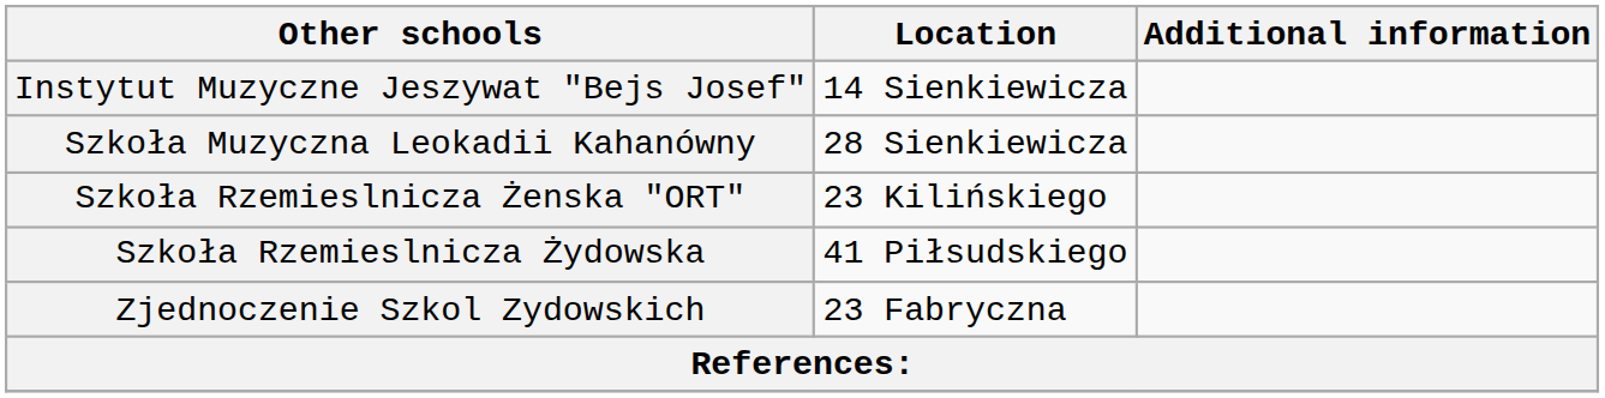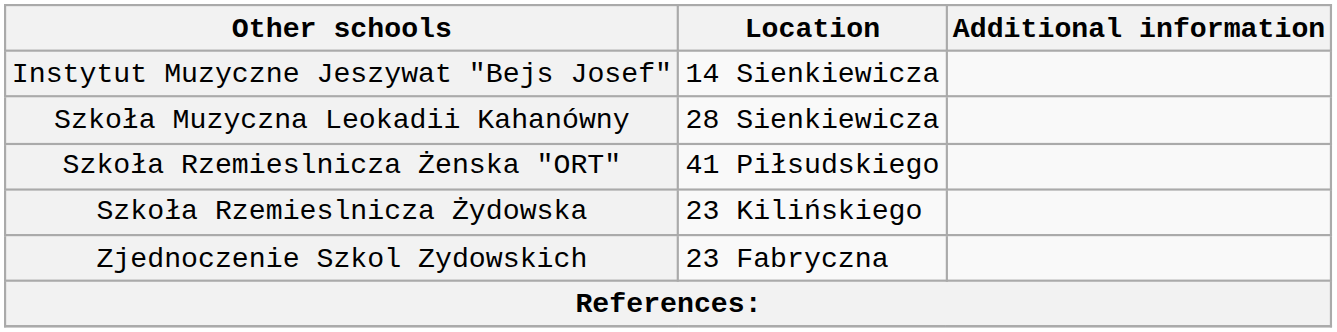Szkoła Rzemieslnicza Żenska "ORT" | Location: 23 Kilińskiego -> 41 Piłsudskiego
Szkoła Rzemieslnicza Żydowska | Location: 41 Piłsudskiego -> 23 Kilińskiego
